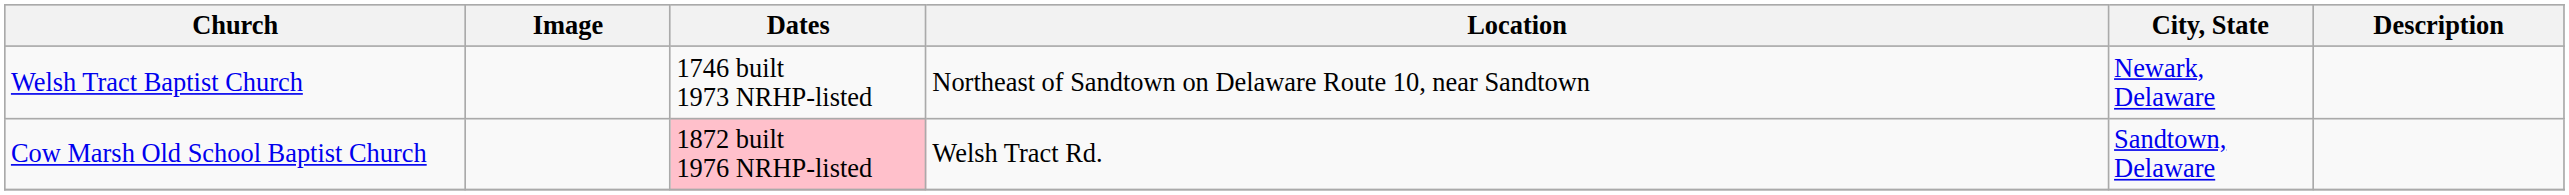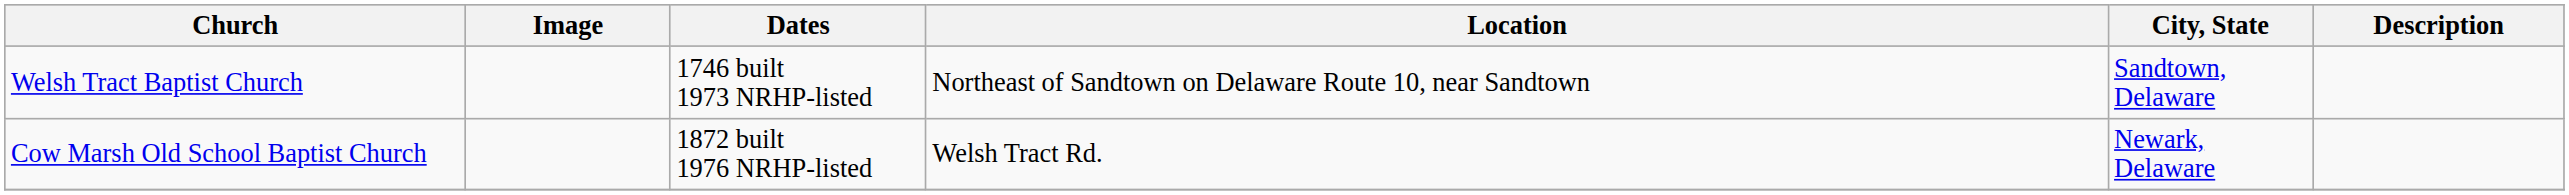Welsh Tract Baptist Church | City, State: Newark, Delaware -> Sandtown, Delaware
Cow Marsh Old School Baptist Church | Dates: pink background -> no background
Cow Marsh Old School Baptist Church | City, State: Sandtown, Delaware -> Newark, Delaware
